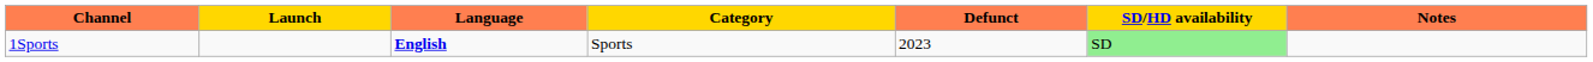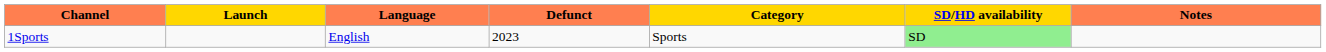columns swapped: Category <-> Defunct
1Sports | Language: bold -> normal
